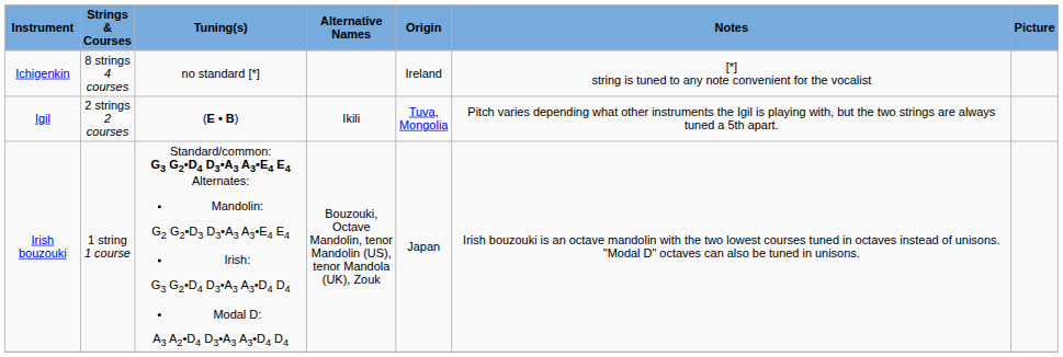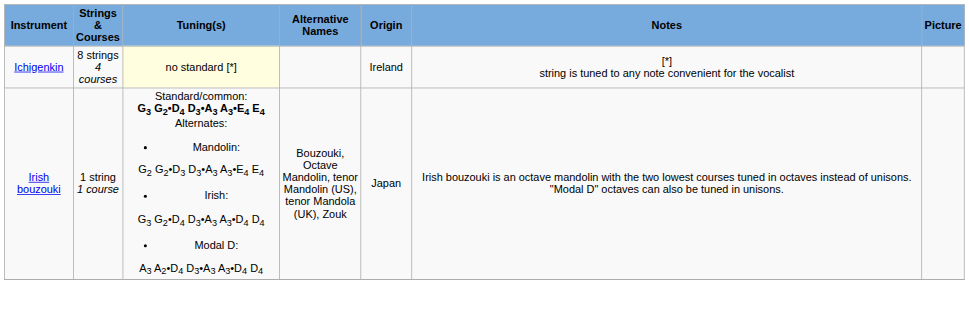Ichigenkin | Tuning(s): no background -> lightyellow background
- row: Igil | 2 strings 2 courses | (E • B) | Ikili | Tuva, Mongolia | Pitch varies depending what other instruments the Igil is playing with, but the two strings are always tuned a 5th apart.
